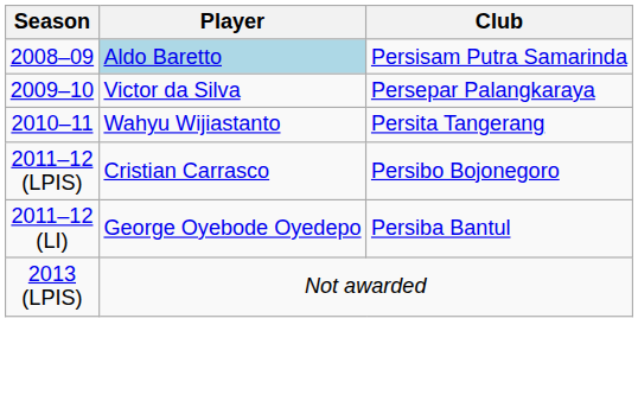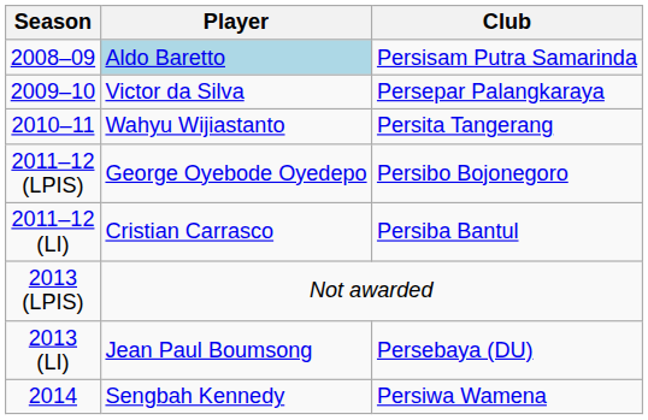2011–12 (LPIS) | Player: Cristian Carrasco -> George Oyebode Oyedepo
2011–12 (LI) | Player: George Oyebode Oyedepo -> Cristian Carrasco
+ row: 2013 (LI) | Jean Paul Boumsong | Persebaya (DU)
+ row: 2014 | Sengbah Kennedy | Persiwa Wamena
